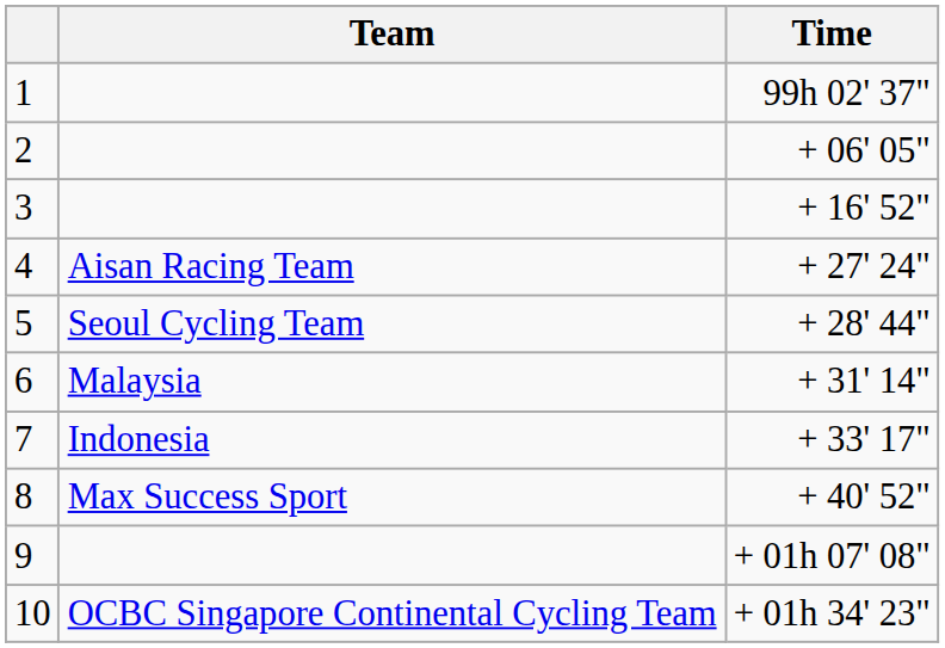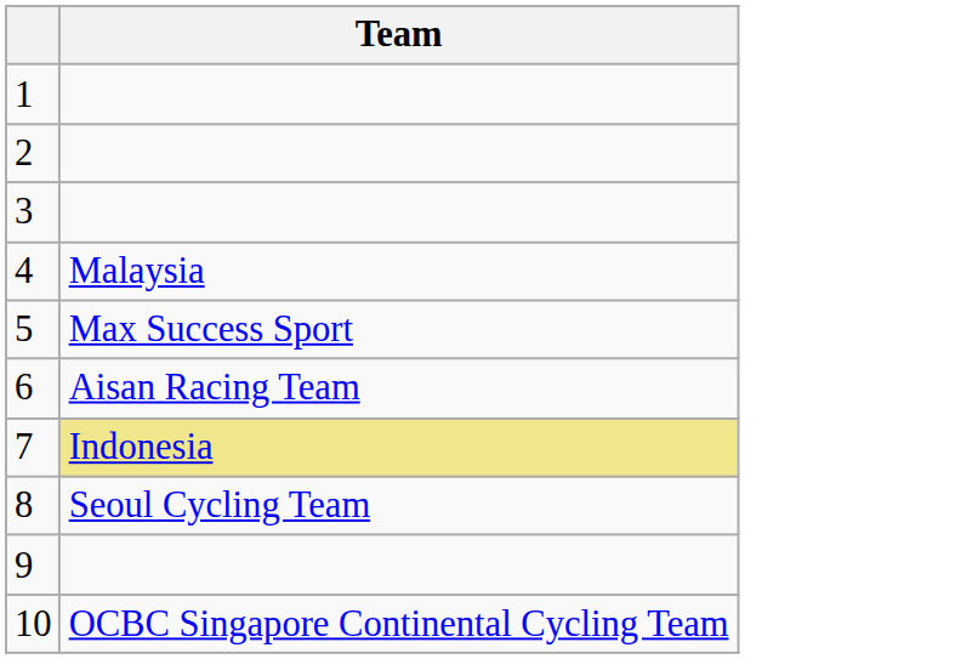- column: Time | 99h 02' 37" | + 06' 05" | + 16' 52" | + 27' 24" | + 28' 44" | + 31' 14" | + 33' 17" | + 40' 52" | + 01h 07' 08" | + 01h 34' 23"
4 | Team: Aisan Racing Team -> Malaysia
5 | Team: Seoul Cycling Team -> Max Success Sport
6 | Team: Malaysia -> Aisan Racing Team
7 | Team: no background -> khaki background
8 | Team: Max Success Sport -> Seoul Cycling Team
